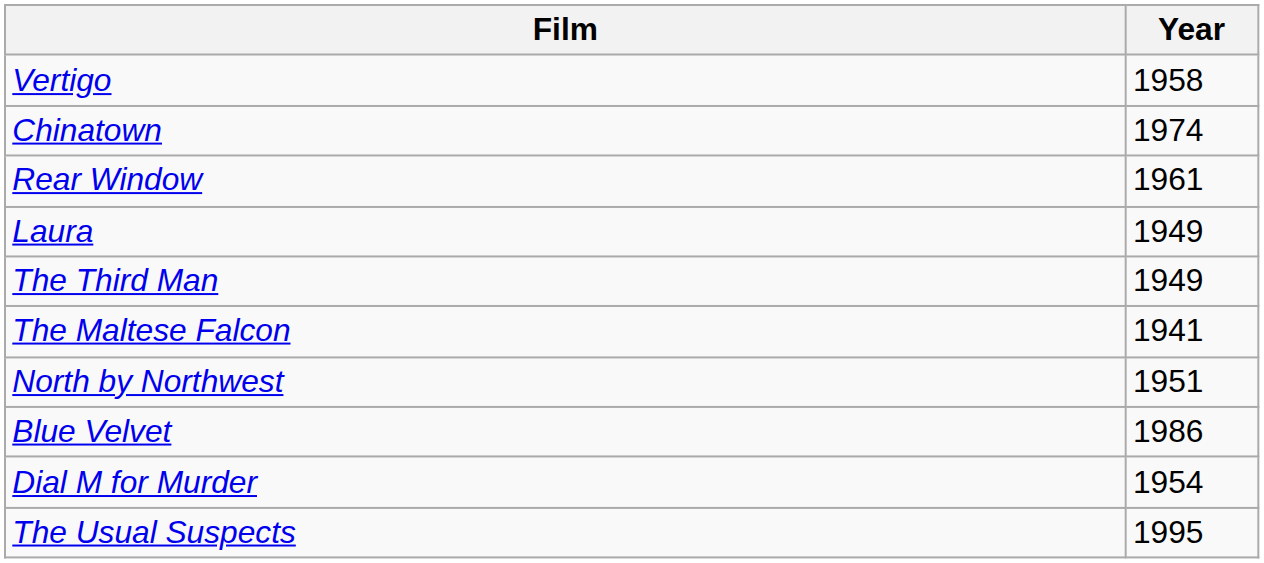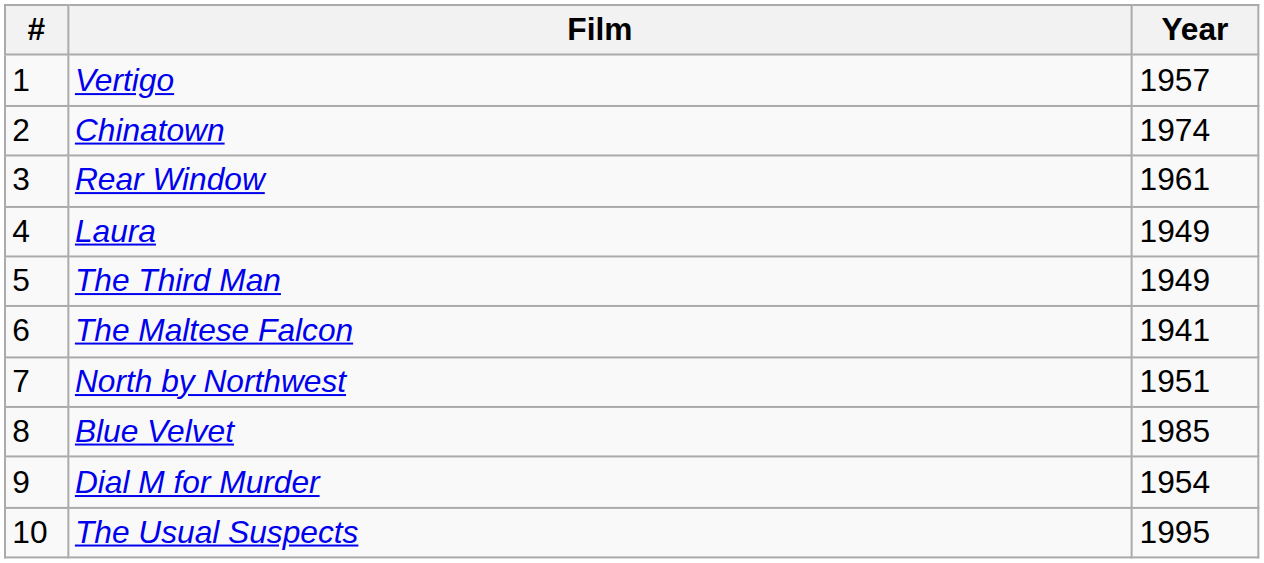+ column: # | 1 | 2 | 3 | 4 | 5 | 6 | 7 | 8 | 9 | 10
Vertigo | Year: 1958 -> 1957
Blue Velvet | Year: 1986 -> 1985
